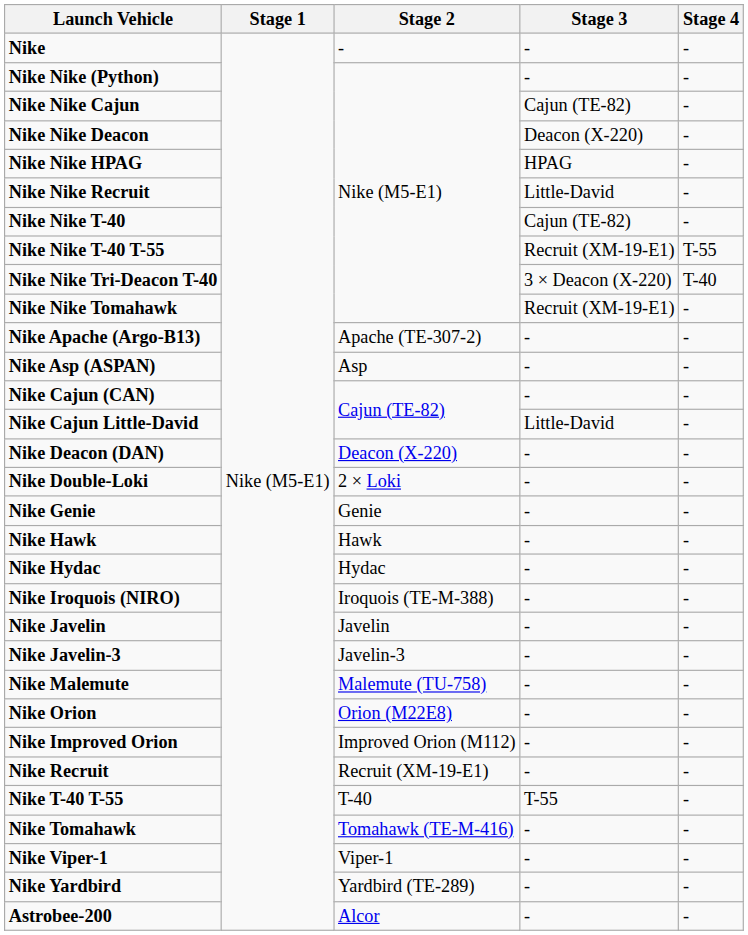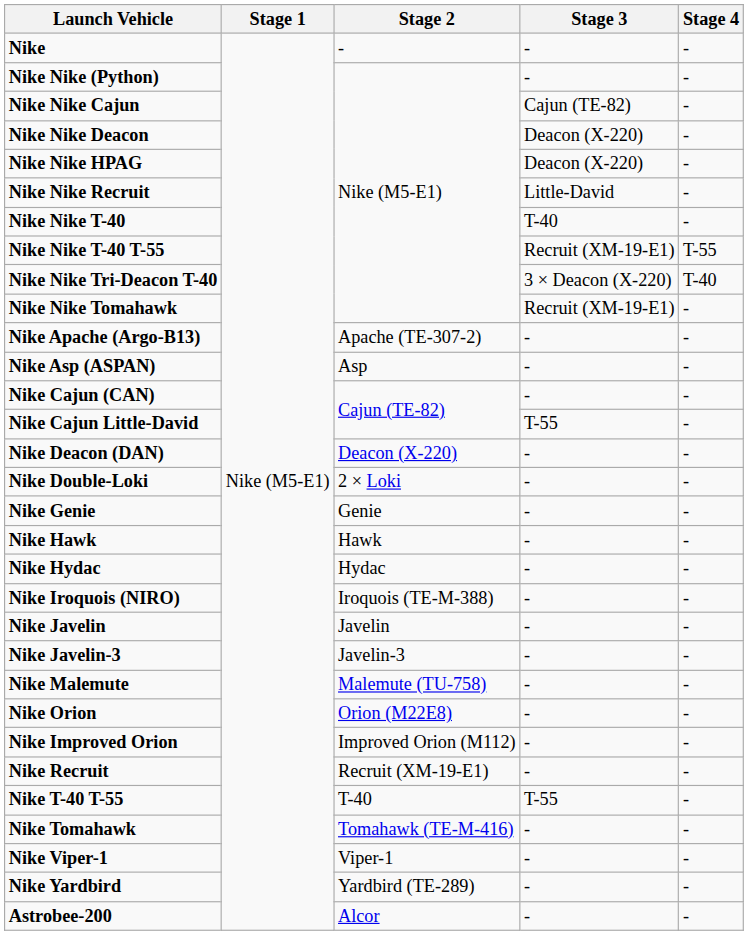Nike Nike HPAG | Stage 3: HPAG -> Deacon (X-220)
Nike Nike T-40 | Stage 3: Cajun (TE-82) -> T-40
Nike Cajun Little-David | Stage 3: Little-David -> T-55
